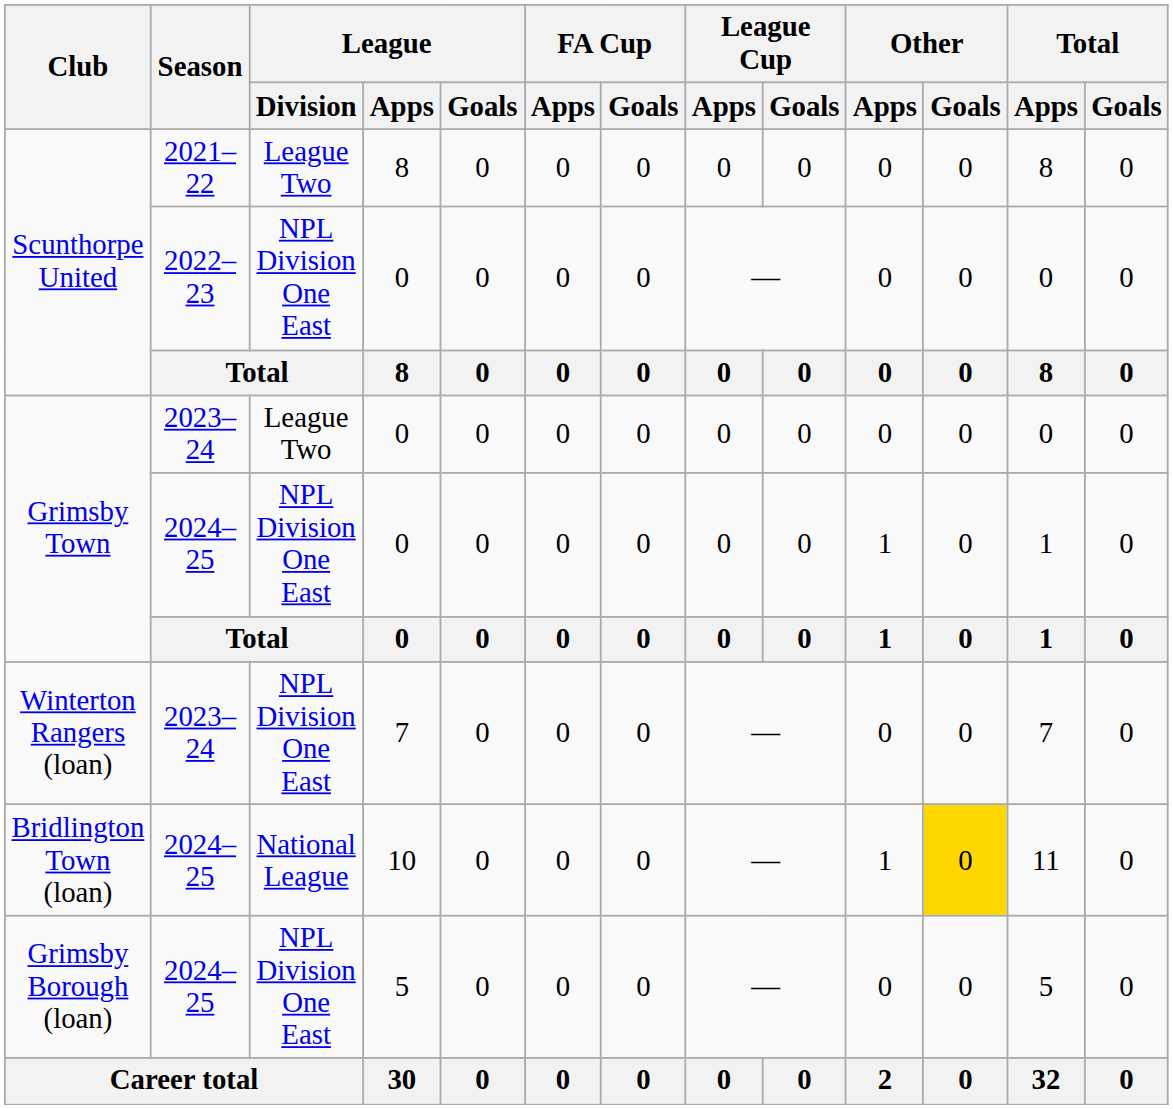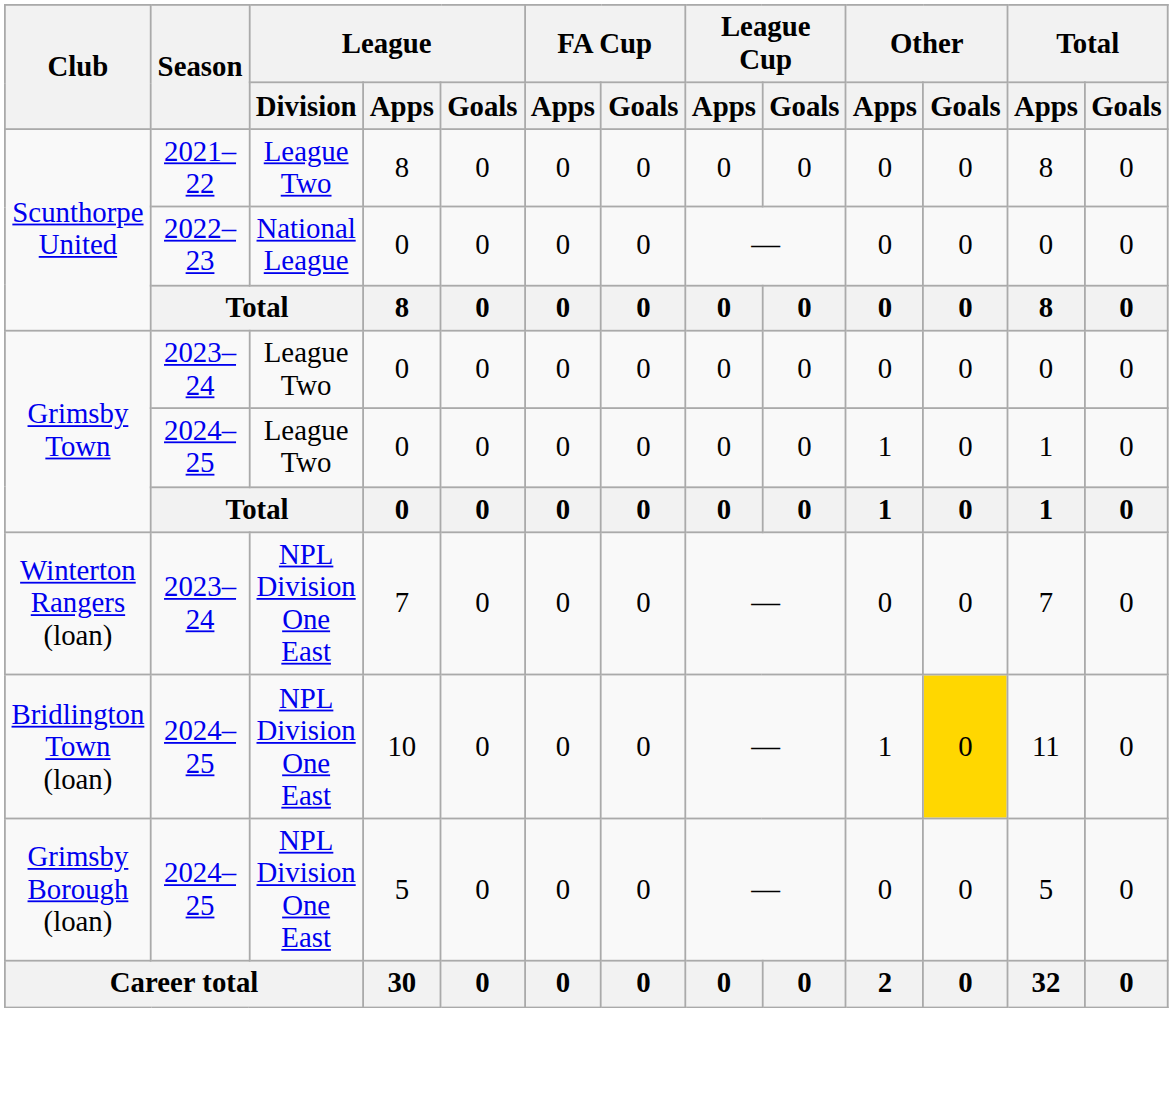Scunthorpe United / 2022–23 | League / Division: NPL Division One East -> National League
Grimsby Town / 2024–25 | League / Division: NPL Division One East -> League Two
Bridlington Town (loan) | League / Division: National League -> NPL Division One East
